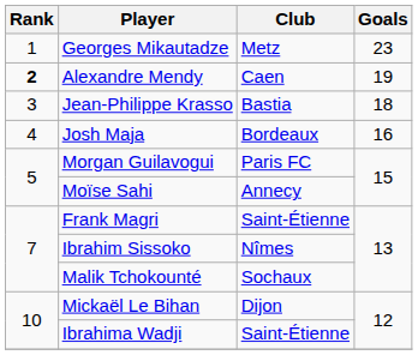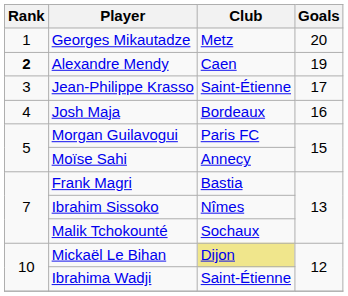Georges Mikautadze | Goals: 23 -> 20
Jean-Philippe Krasso | Club: Bastia -> Saint-Étienne
Jean-Philippe Krasso | Goals: 18 -> 17
Frank Magri | Club: Saint-Étienne -> Bastia
Mickaël Le Bihan | Club: no background -> khaki background
